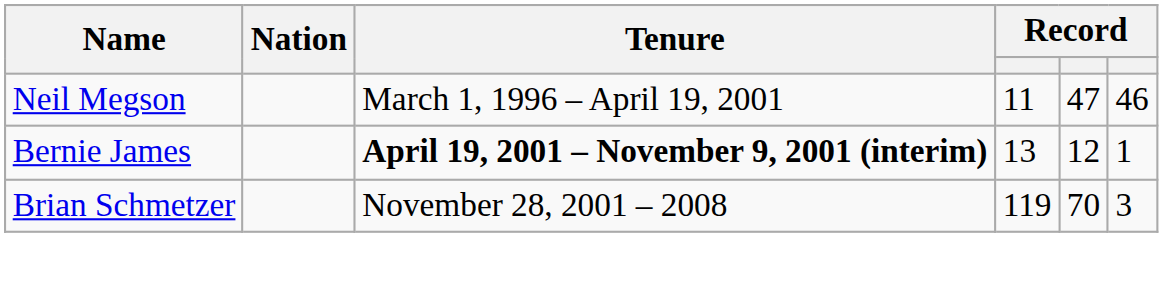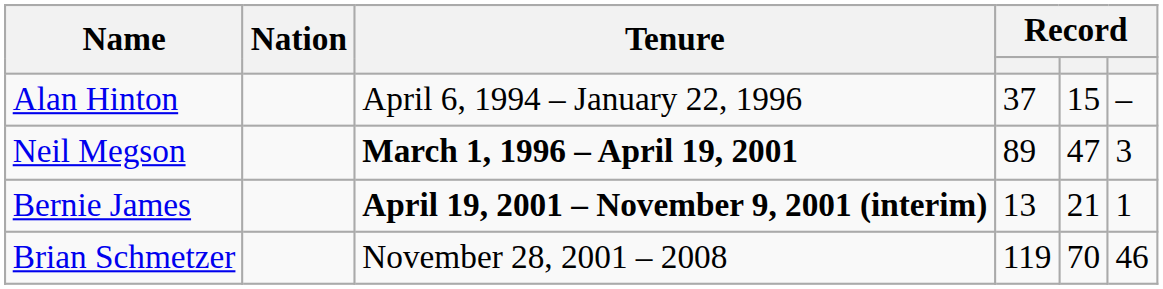+ row: Alan Hinton | April 6, 1994 – January 22, 1996 | 37 | 15 | –
Neil Megson | Tenure: normal -> bold
Neil Megson | column 4: 11 -> 89
Neil Megson | column 6: 46 -> 3
Bernie James | column 5: 12 -> 21
Brian Schmetzer | column 6: 3 -> 46
